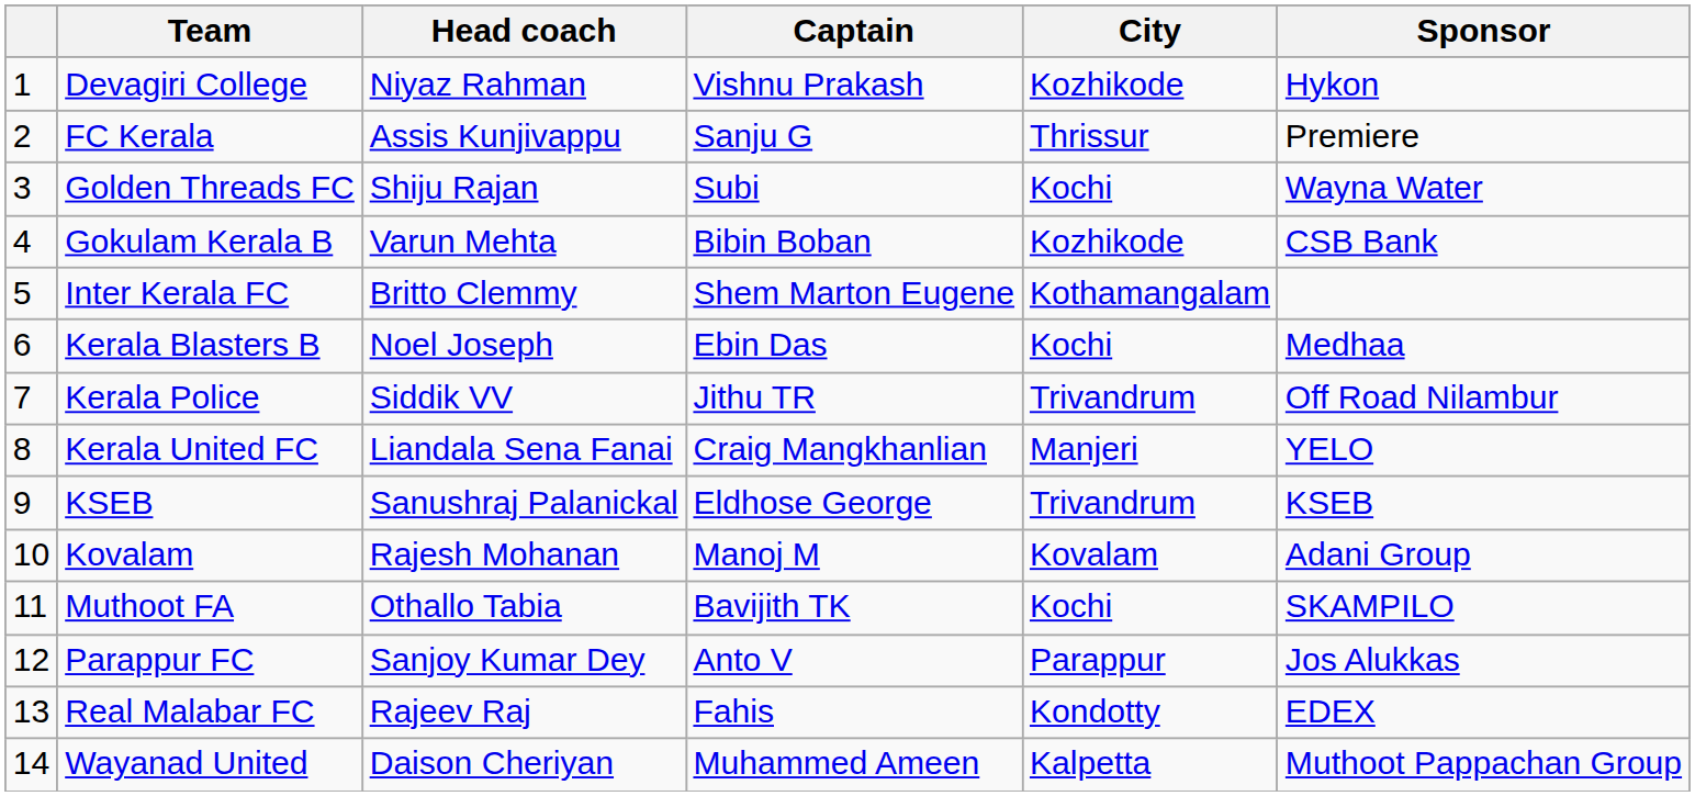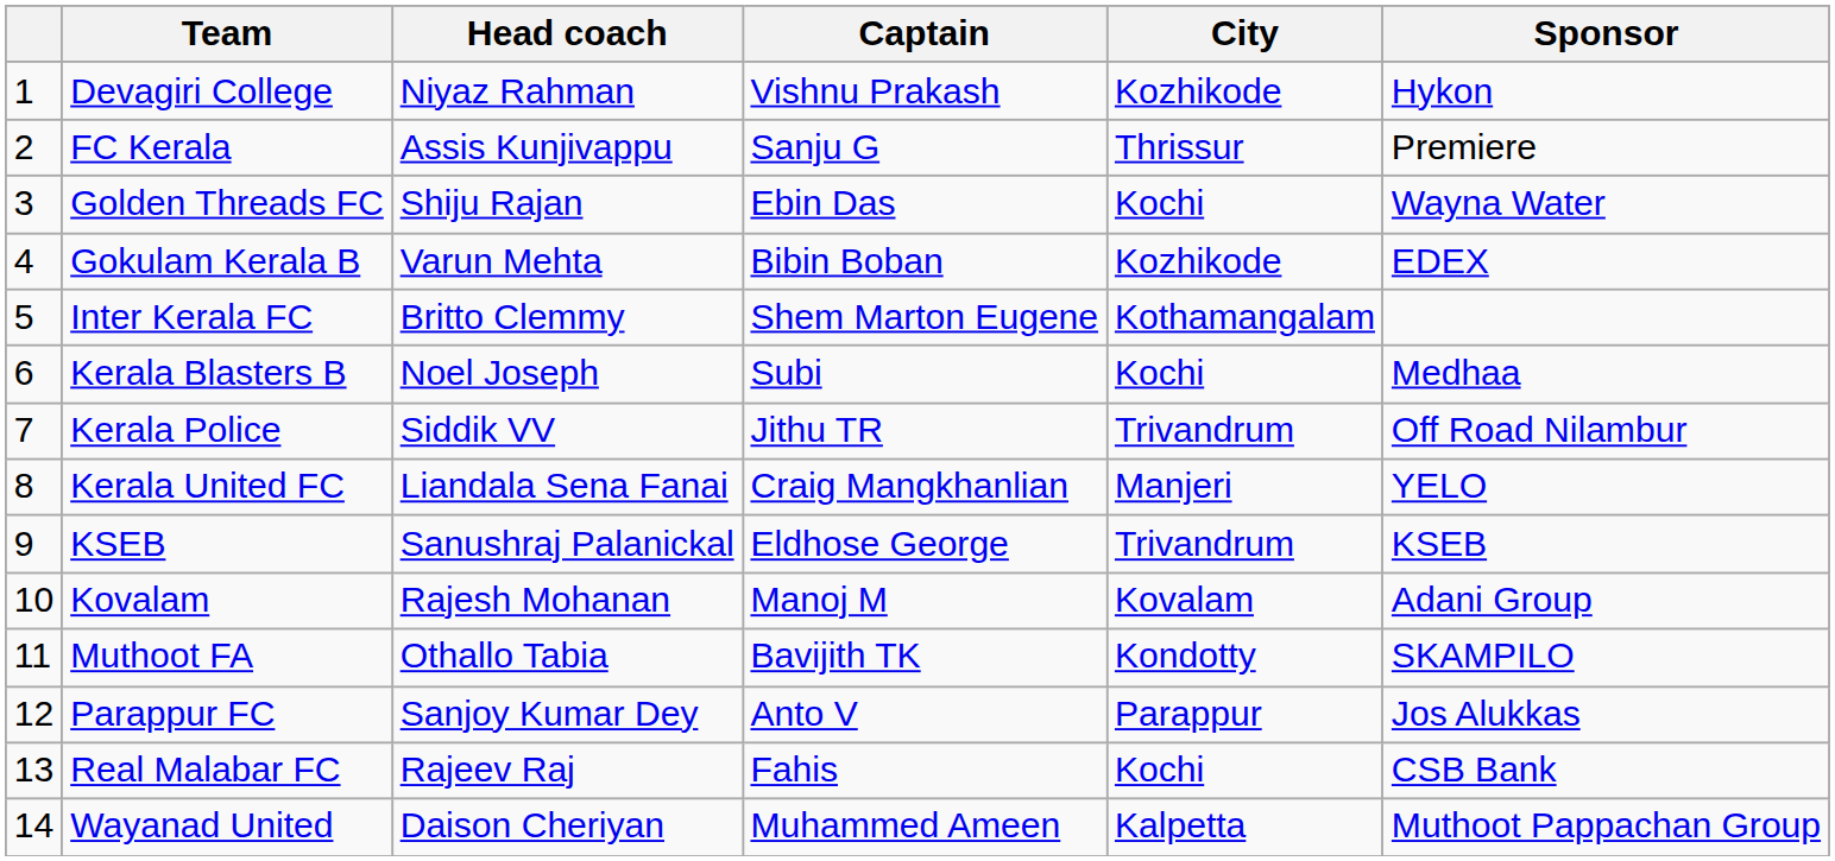Golden Threads FC | Captain: Subi -> Ebin Das
Gokulam Kerala B | Sponsor: CSB Bank -> EDEX
Kerala Blasters B | Captain: Ebin Das -> Subi
Muthoot FA | City: Kochi -> Kondotty
Real Malabar FC | City: Kondotty -> Kochi
Real Malabar FC | Sponsor: EDEX -> CSB Bank
